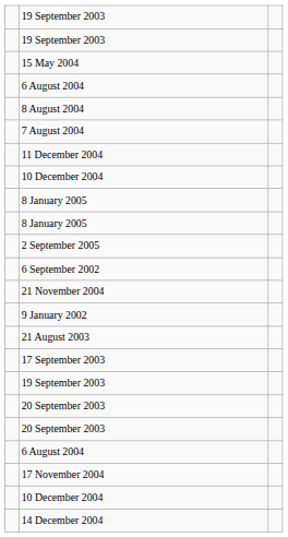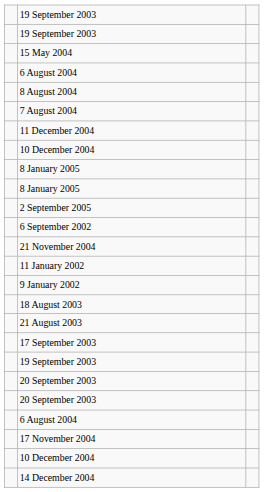+ row: 11 January 2002
+ row: 18 August 2003
